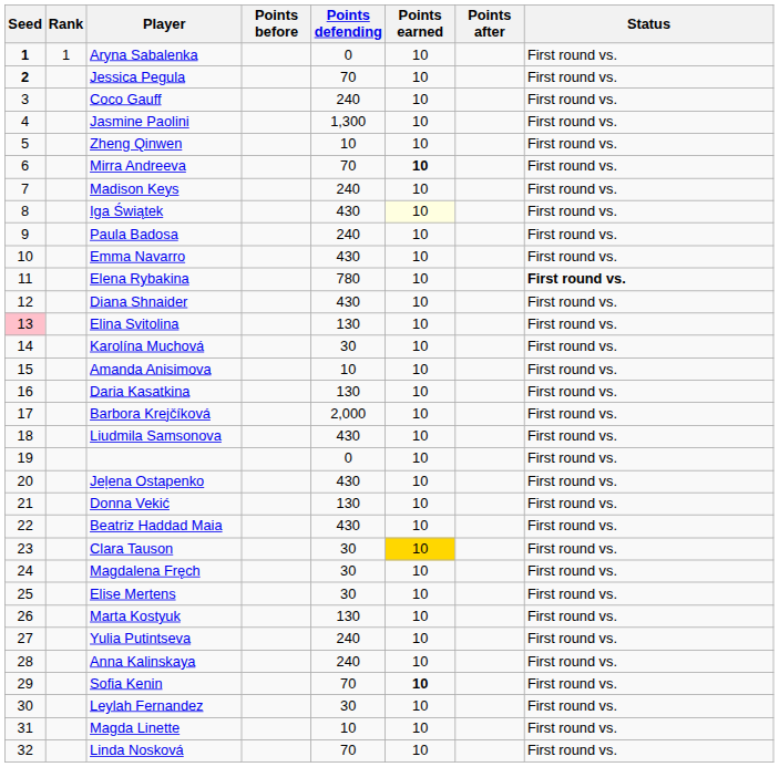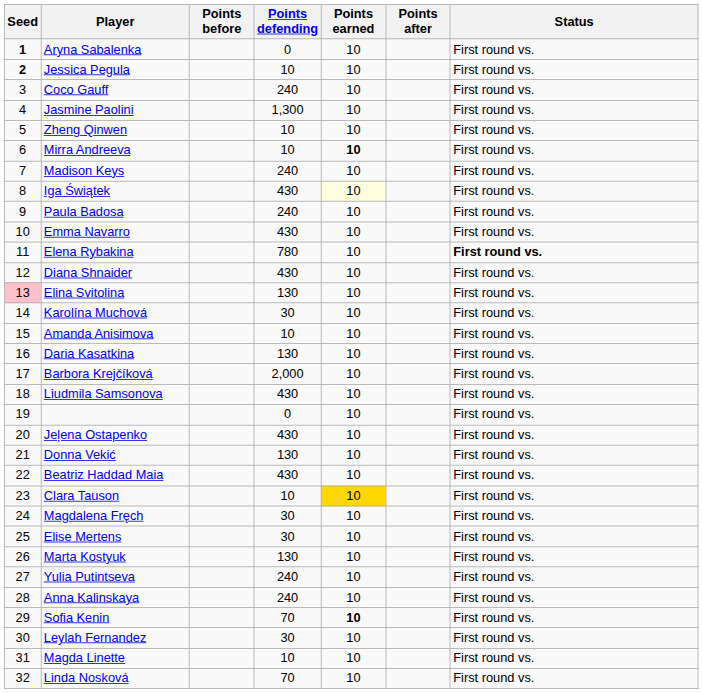- column: Rank | 1
Jessica Pegula | Points defending: 70 -> 10
Mirra Andreeva | Points defending: 70 -> 10
Clara Tauson | Points defending: 30 -> 10
